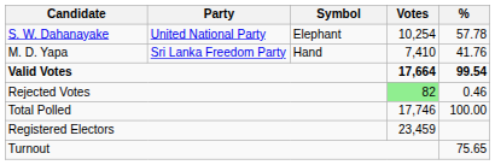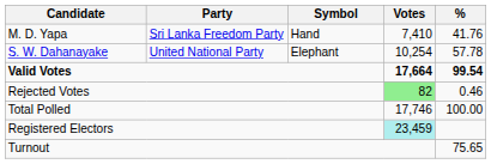rows swapped: S. W. Dahanayake <-> M. D. Yapa
Registered Electors | Votes: no background -> paleturquoise background
